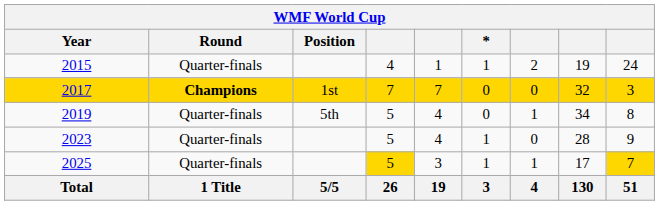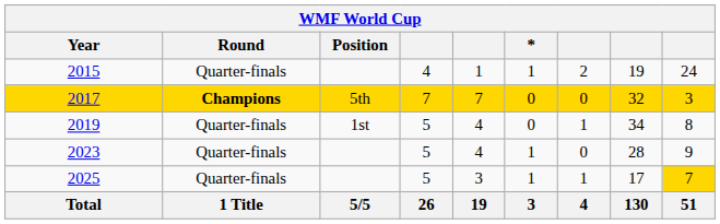2017 | Position: 1st -> 5th
2019 | Position: 5th -> 1st
2025 | column 4: gold background -> no background
